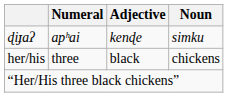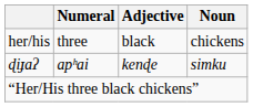rows swapped: ɖiɟaʔ <-> her/his
